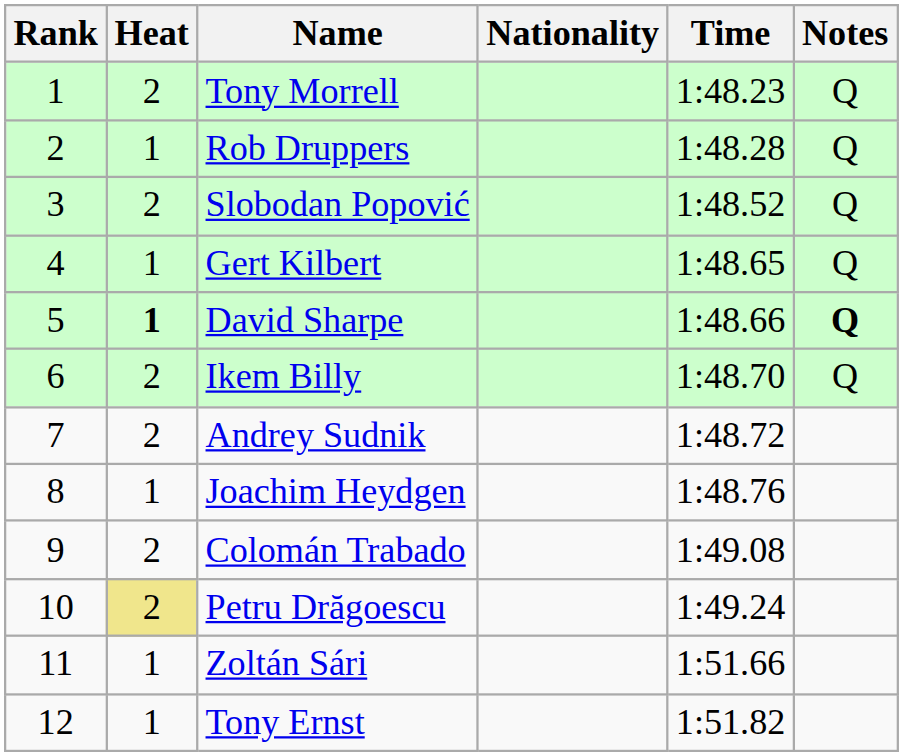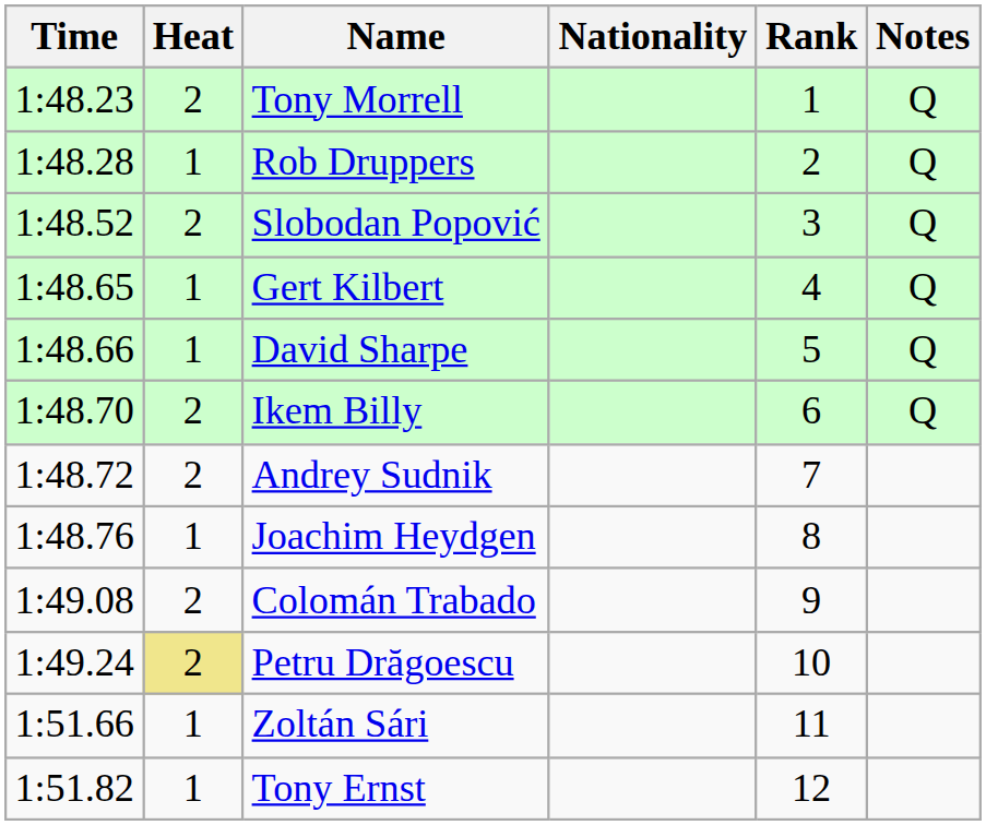columns swapped: Rank <-> Time
David Sharpe | Heat: bold -> normal
David Sharpe | Notes: bold -> normal
